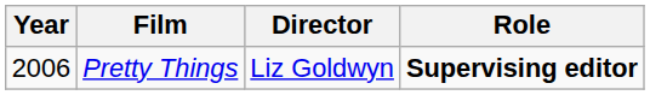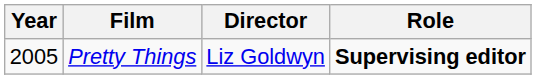Pretty Things | Year: 2006 -> 2005
